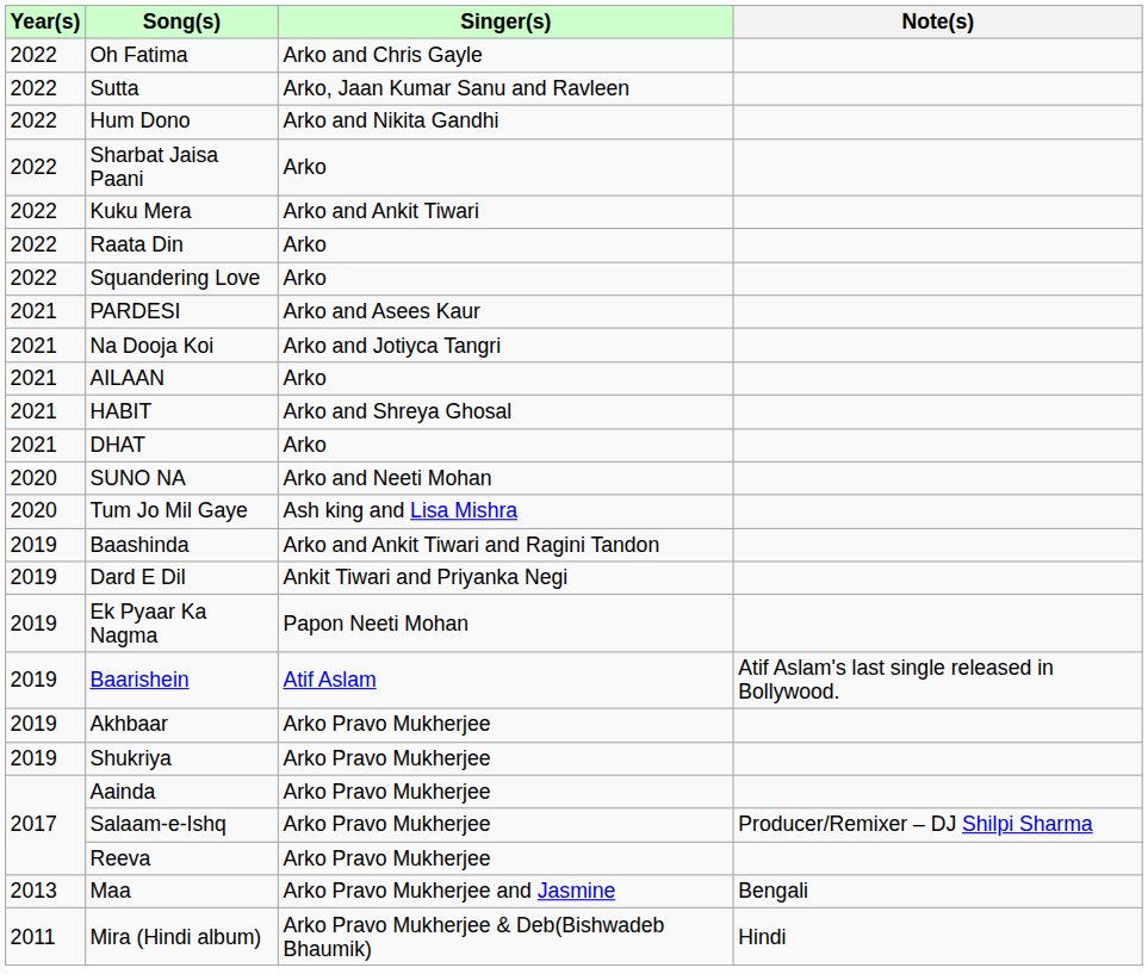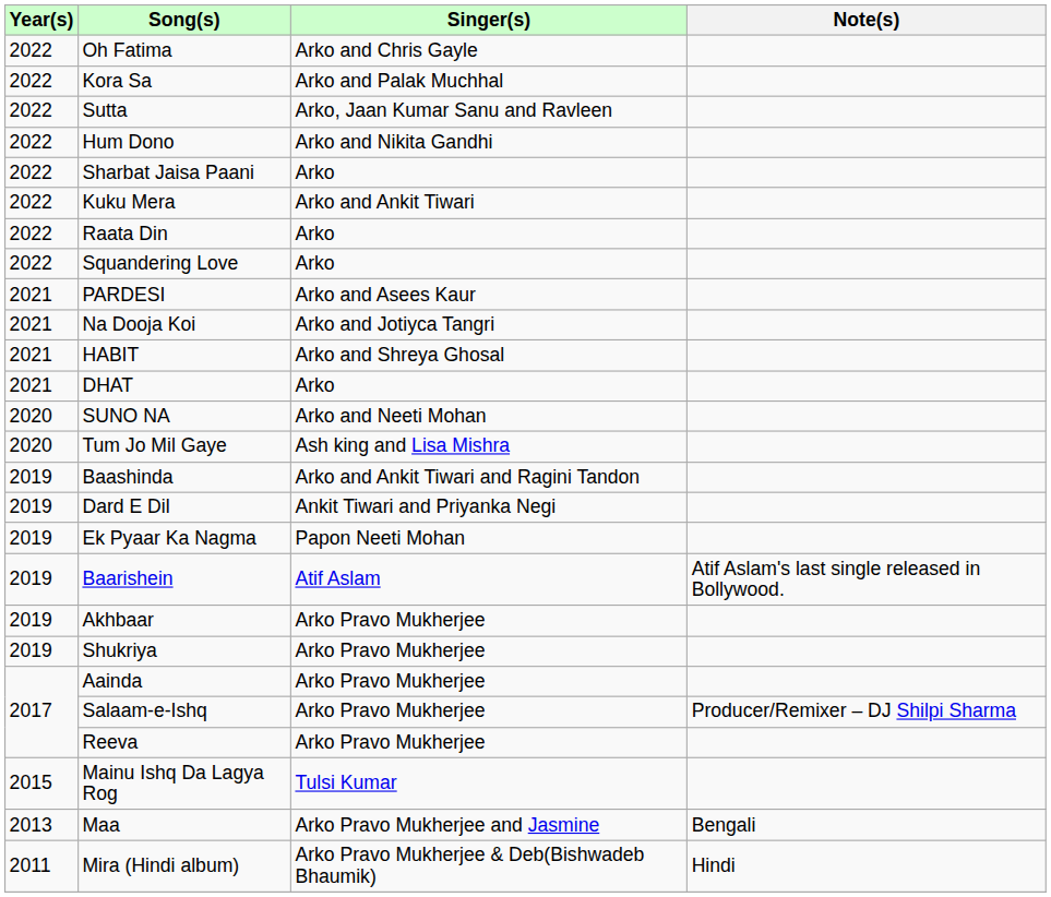+ row: 2022 | Kora Sa | Arko and Palak Muchhal
- row: 2021 | AILAAN | Arko
+ row: 2015 | Mainu Ishq Da Lagya Rog | Tulsi Kumar
